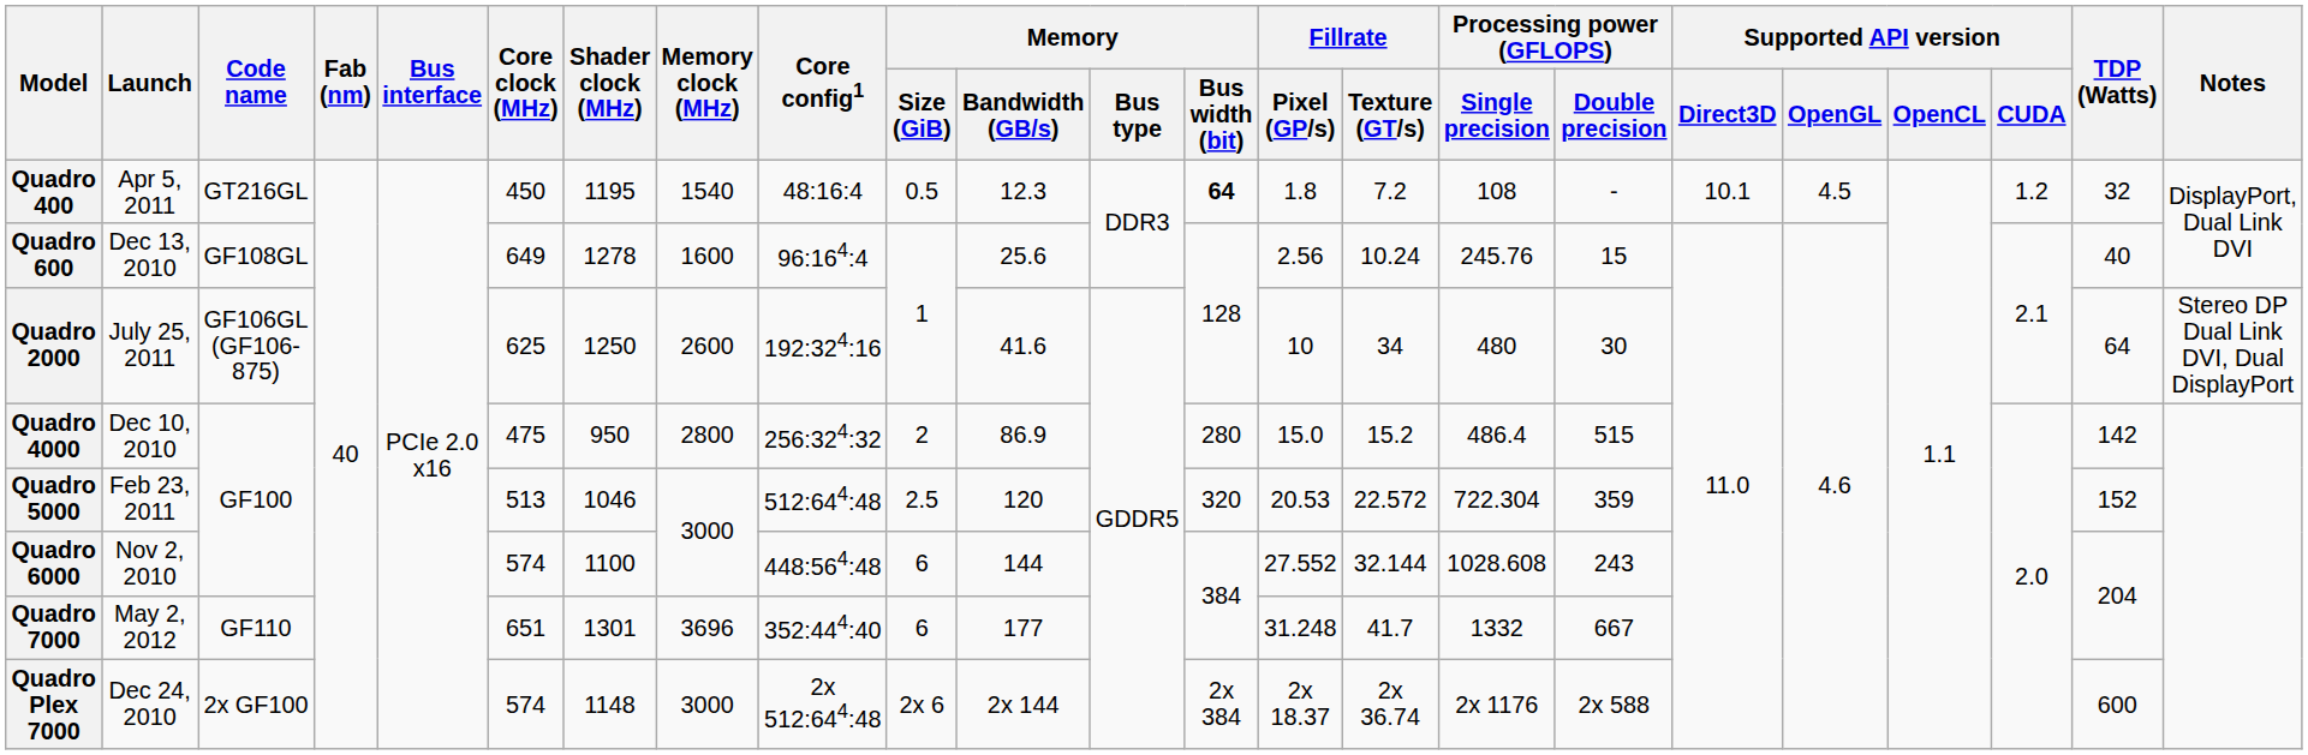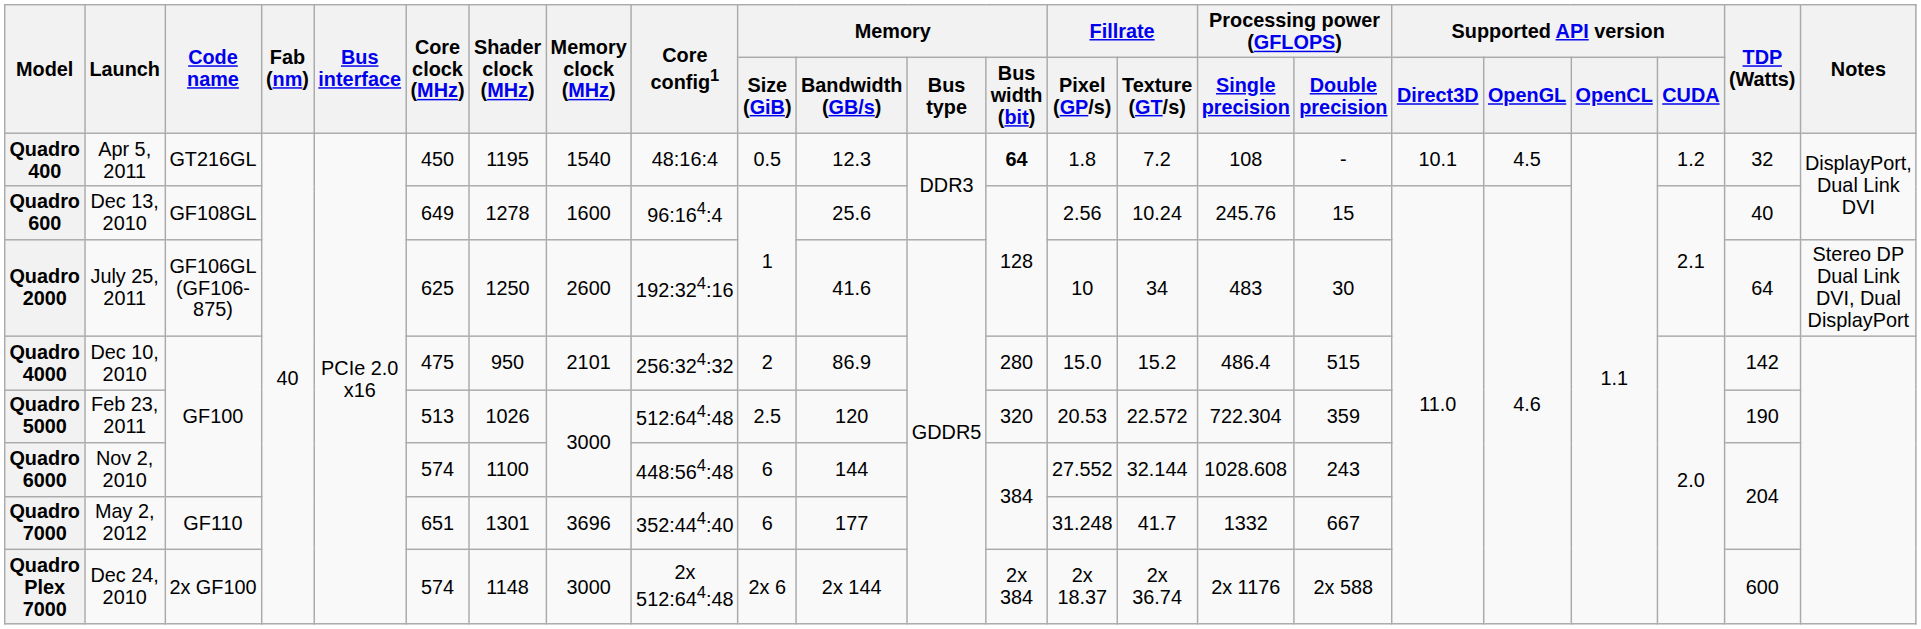Quadro 2000 | Processing power (GFLOPS) / Single precision: 480 -> 483
Quadro 4000 | Memory clock (MHz): 2800 -> 2101
Quadro 5000 | Shader clock (MHz): 1046 -> 1026
Quadro 5000 | TDP (Watts): 152 -> 190
